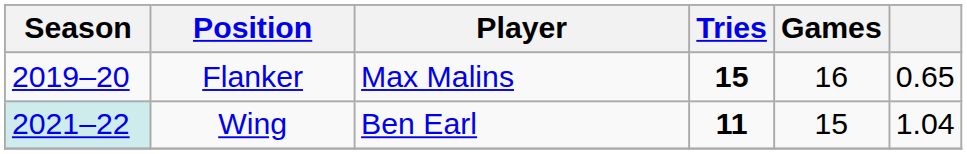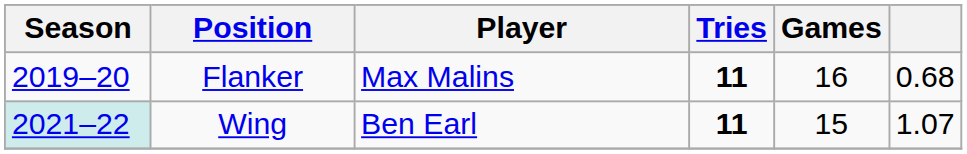Flanker | Tries: 15 -> 11
Flanker | column 6: 0.65 -> 0.68
Wing | column 6: 1.04 -> 1.07
